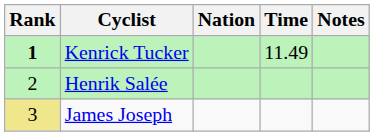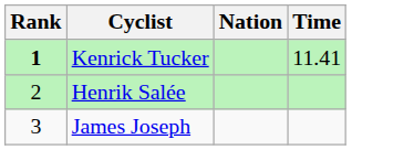- column: Notes
Kenrick Tucker | Time: 11.49 -> 11.41
James Joseph | Rank: khaki background -> no background
